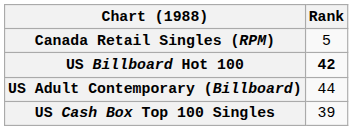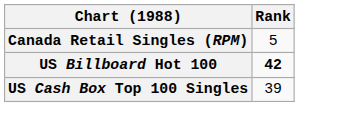- row: US Adult Contemporary (Billboard) | 44
